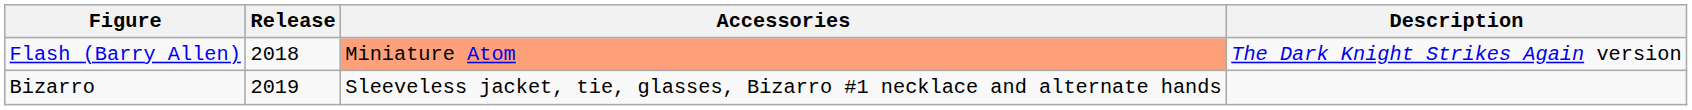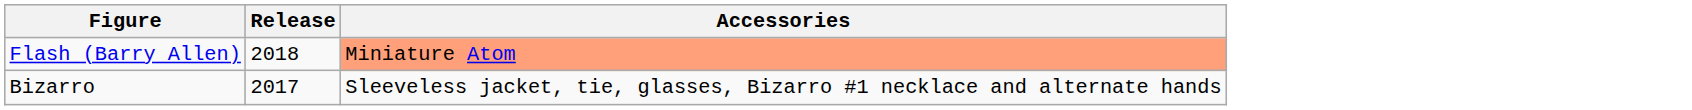- column: Description | The Dark Knight Strikes Again version
Bizarro | Release: 2019 -> 2017
